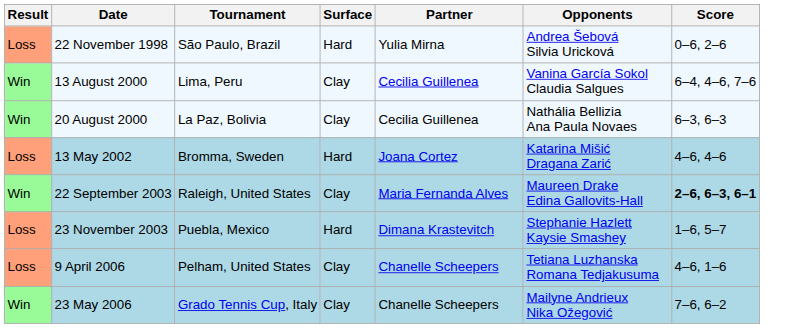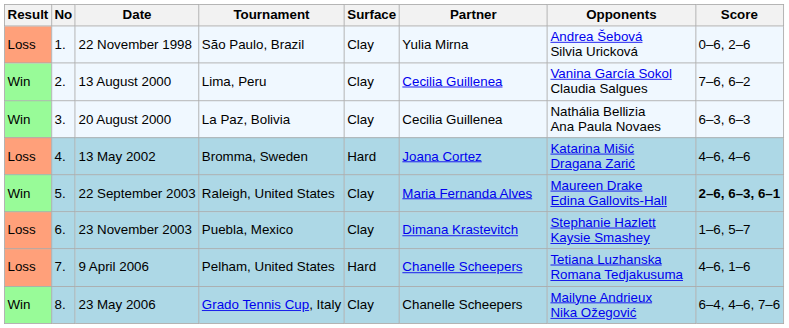+ column: No | 1. | 2. | 3. | 4. | 5. | 6. | 7. | 8.
22 November 1998 | Surface: Hard -> Clay
13 August 2000 | Score: 6–4, 4–6, 7–6 -> 7–6, 6–2
23 November 2003 | Surface: Hard -> Clay
9 April 2006 | Surface: Clay -> Hard
23 May 2006 | Score: 7–6, 6–2 -> 6–4, 4–6, 7–6
